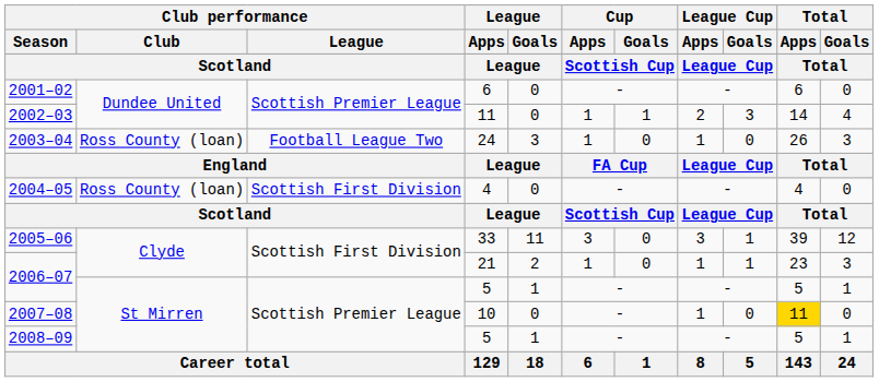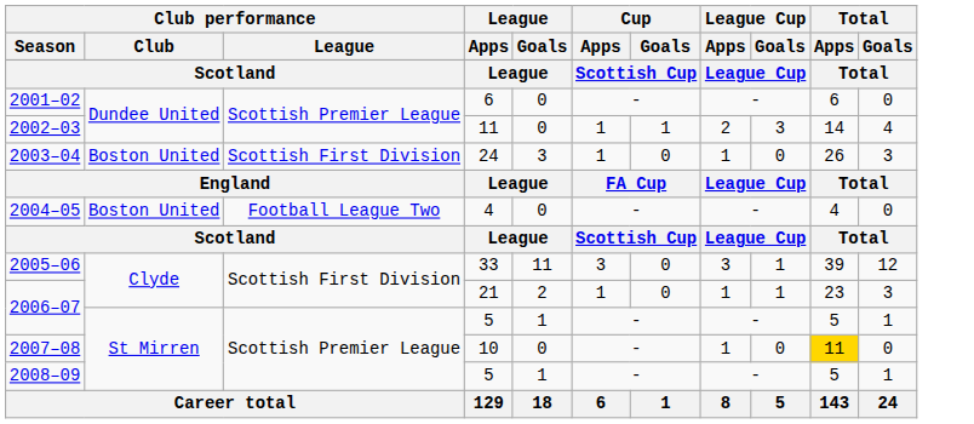2003–04 | Club performance / Club: Ross County (loan) -> Boston United
2003–04 | Club performance / League: Football League Two -> Scottish First Division
2004–05 | Club performance / Club: Ross County (loan) -> Boston United
2004–05 | Club performance / League: Scottish First Division -> Football League Two
